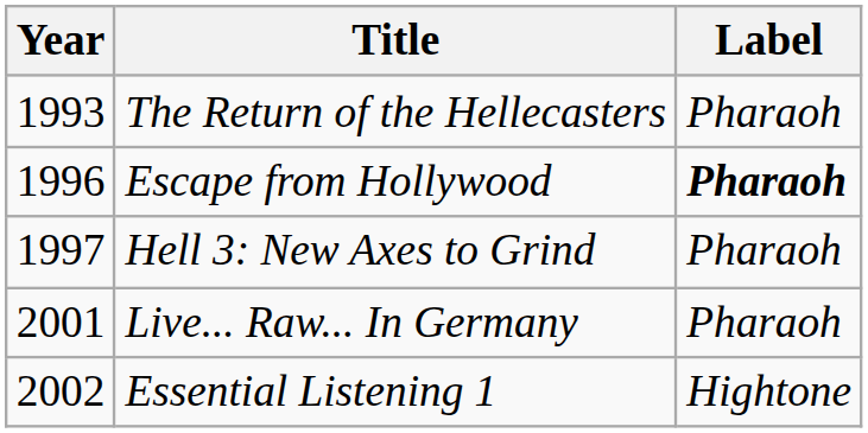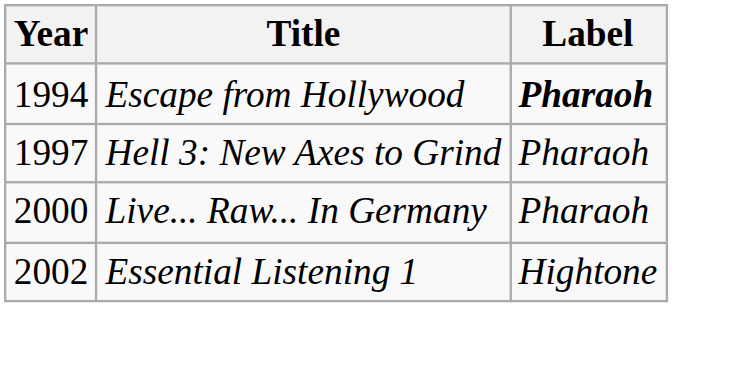- row: 1993 | The Return of the Hellecasters | Pharaoh
Escape from Hollywood | Year: 1996 -> 1994
Live... Raw... In Germany | Year: 2001 -> 2000
